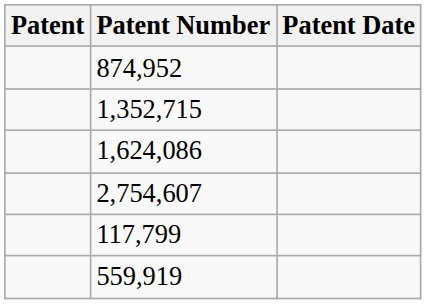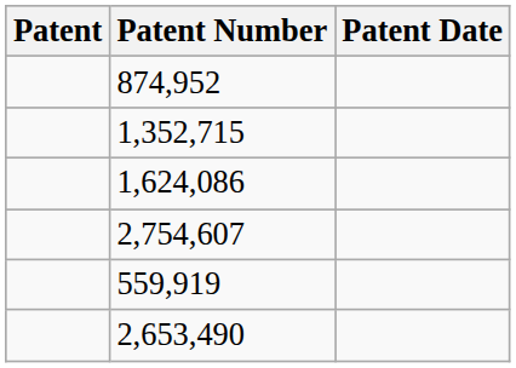- row: 117,799
+ row: 2,653,490
